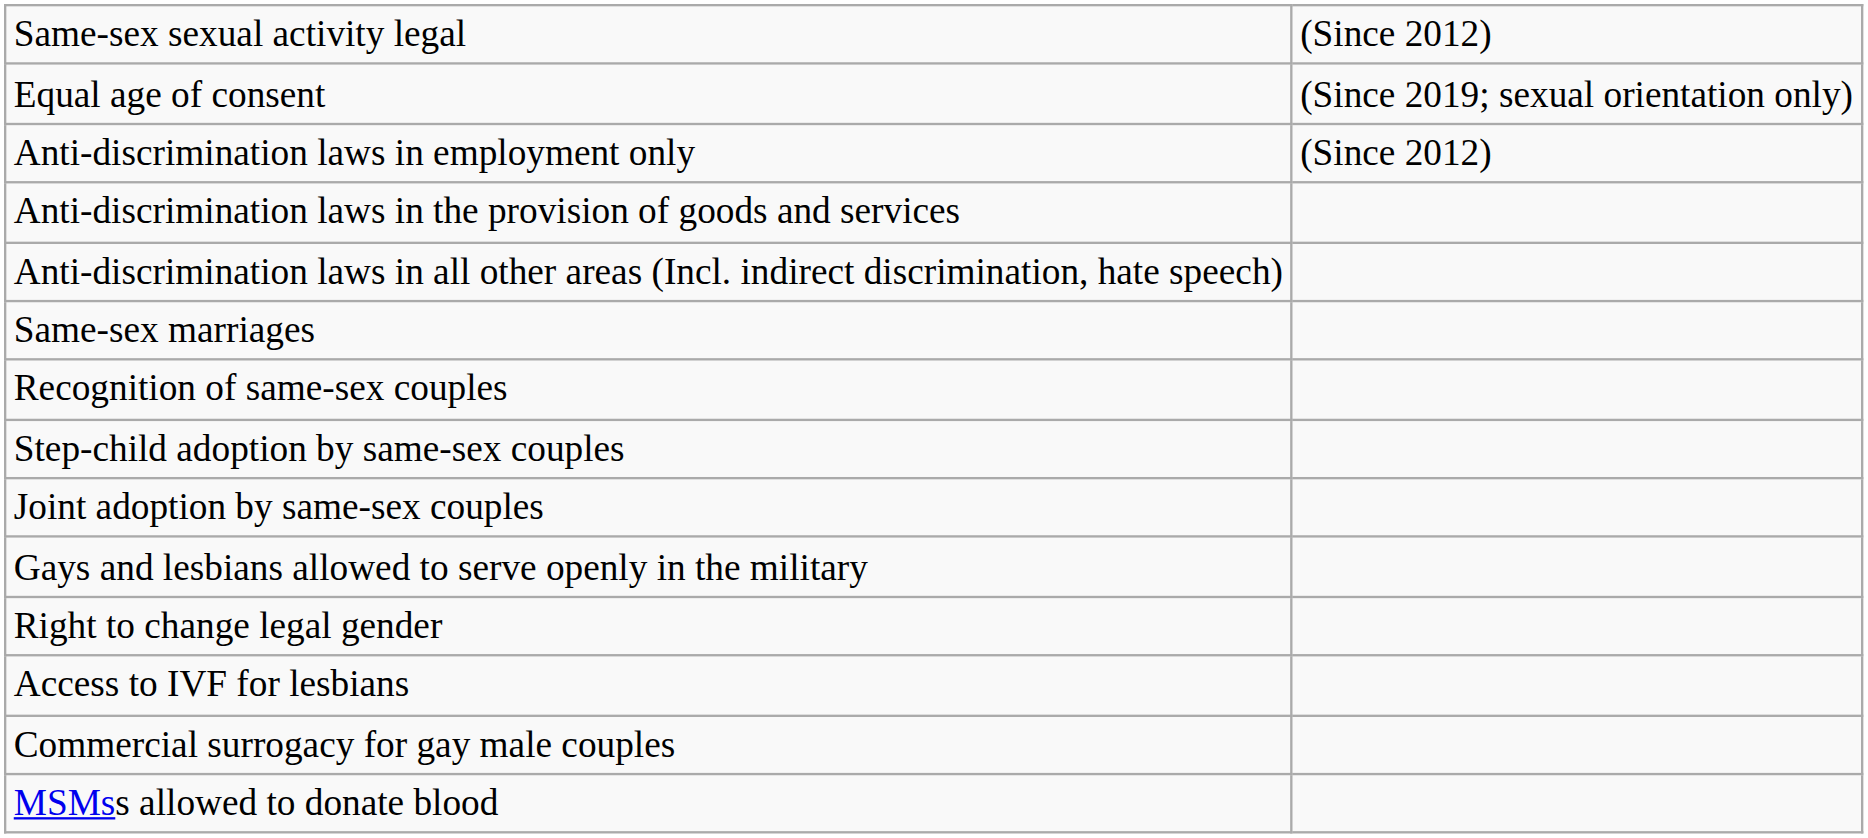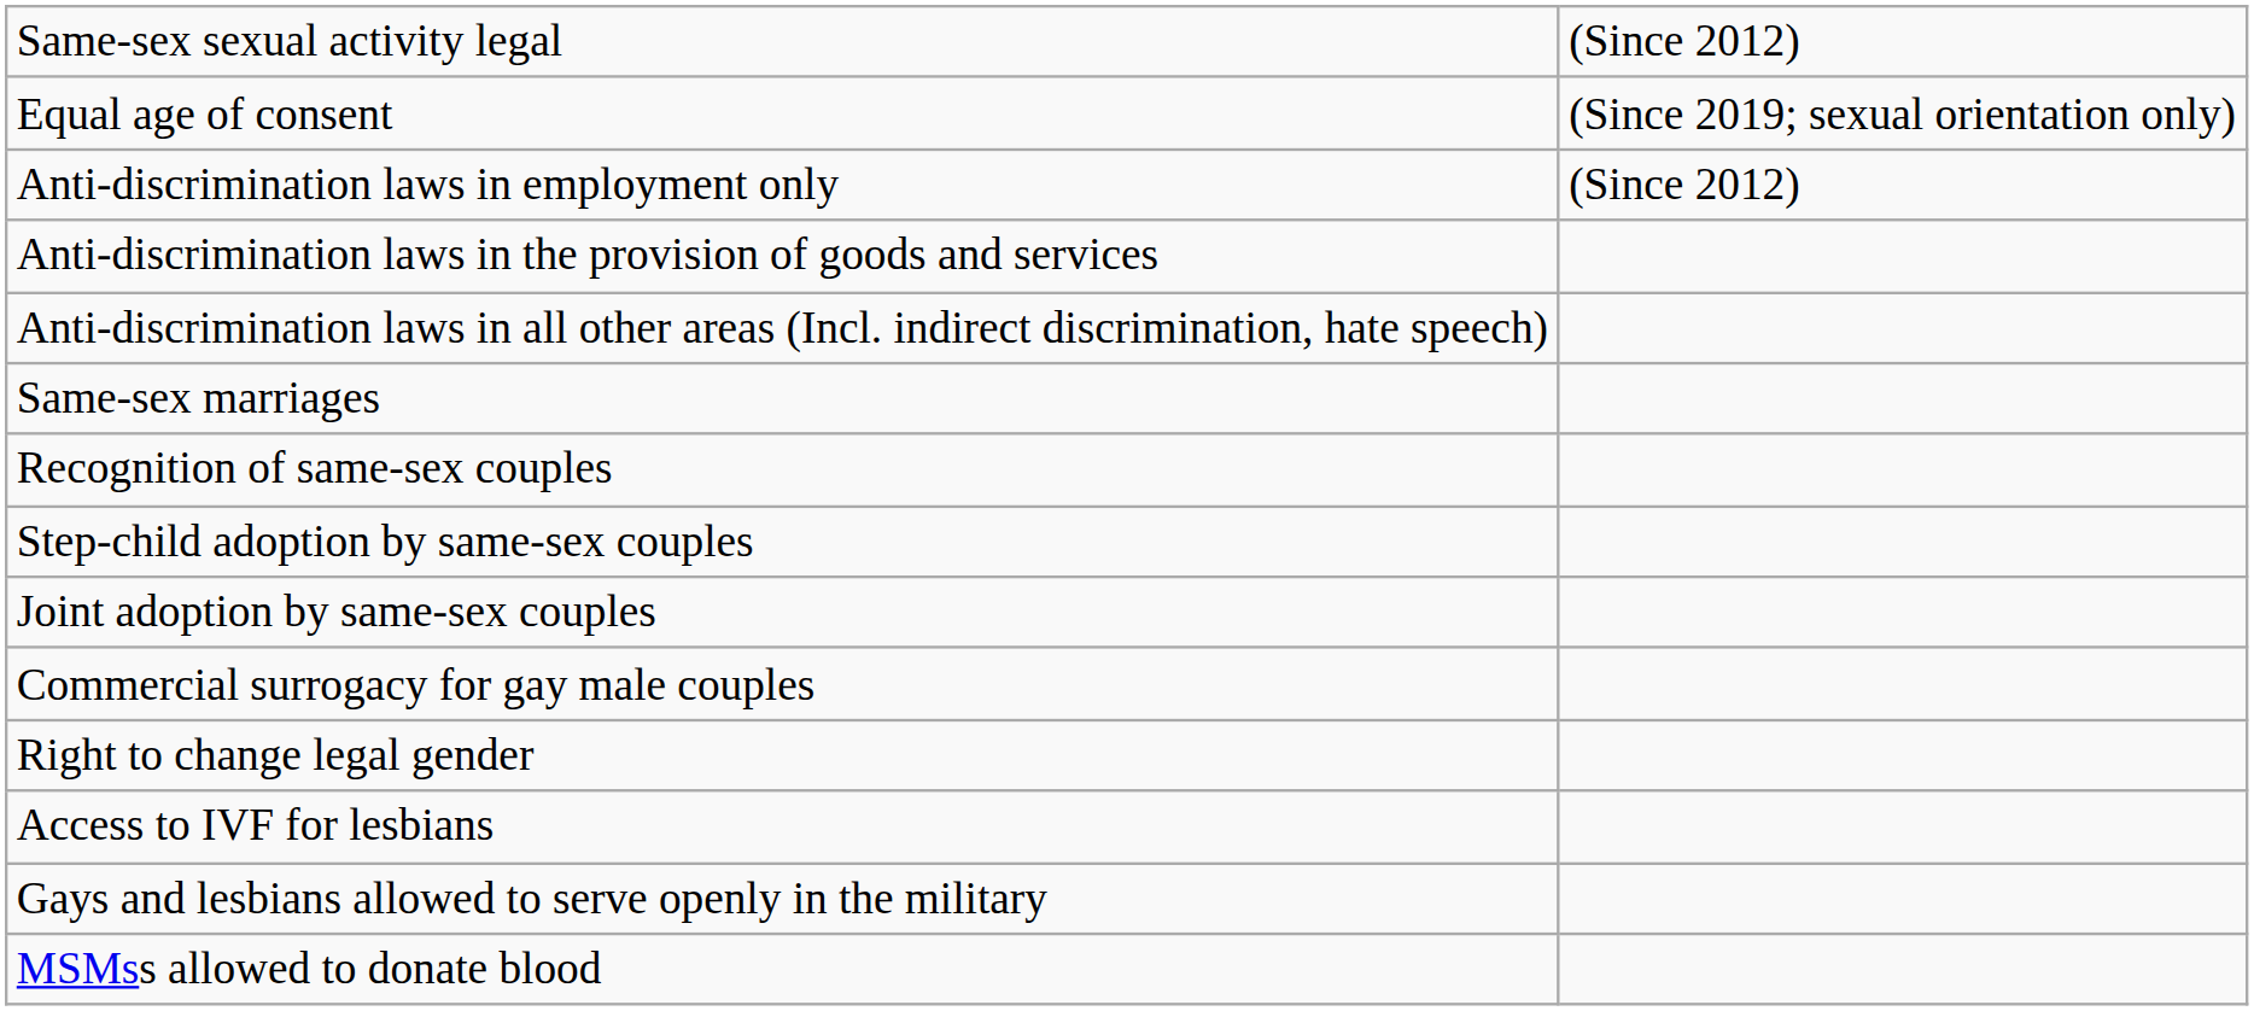rows swapped: Gays and lesbians allowed to serve openly in the military <-> Commercial surrogacy for gay male couples
